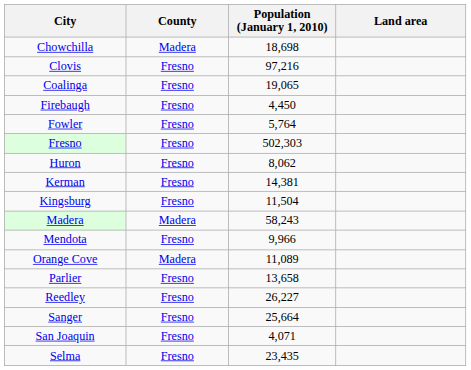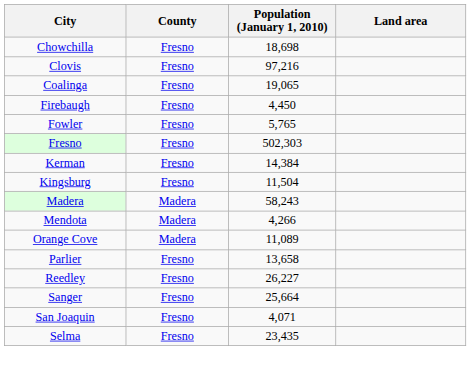Chowchilla | County: Madera -> Fresno
Fowler | Population (January 1, 2010): 5,764 -> 5,765
- row: Huron | Fresno | 8,062
Kerman | Population (January 1, 2010): 14,381 -> 14,384
Mendota | County: Fresno -> Madera
Mendota | Population (January 1, 2010): 9,966 -> 4,266
